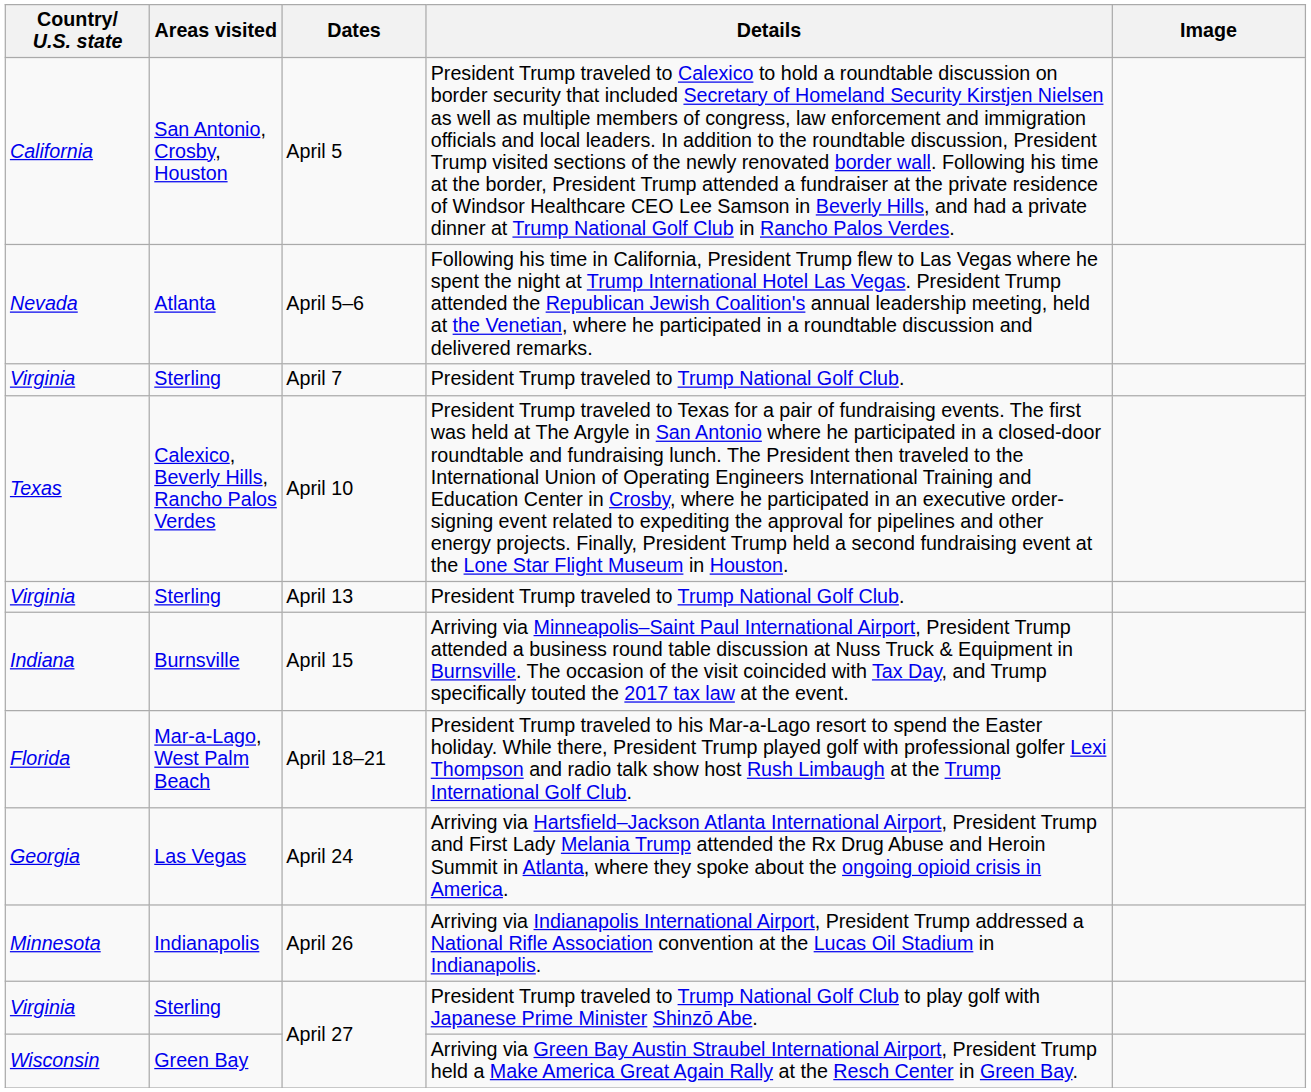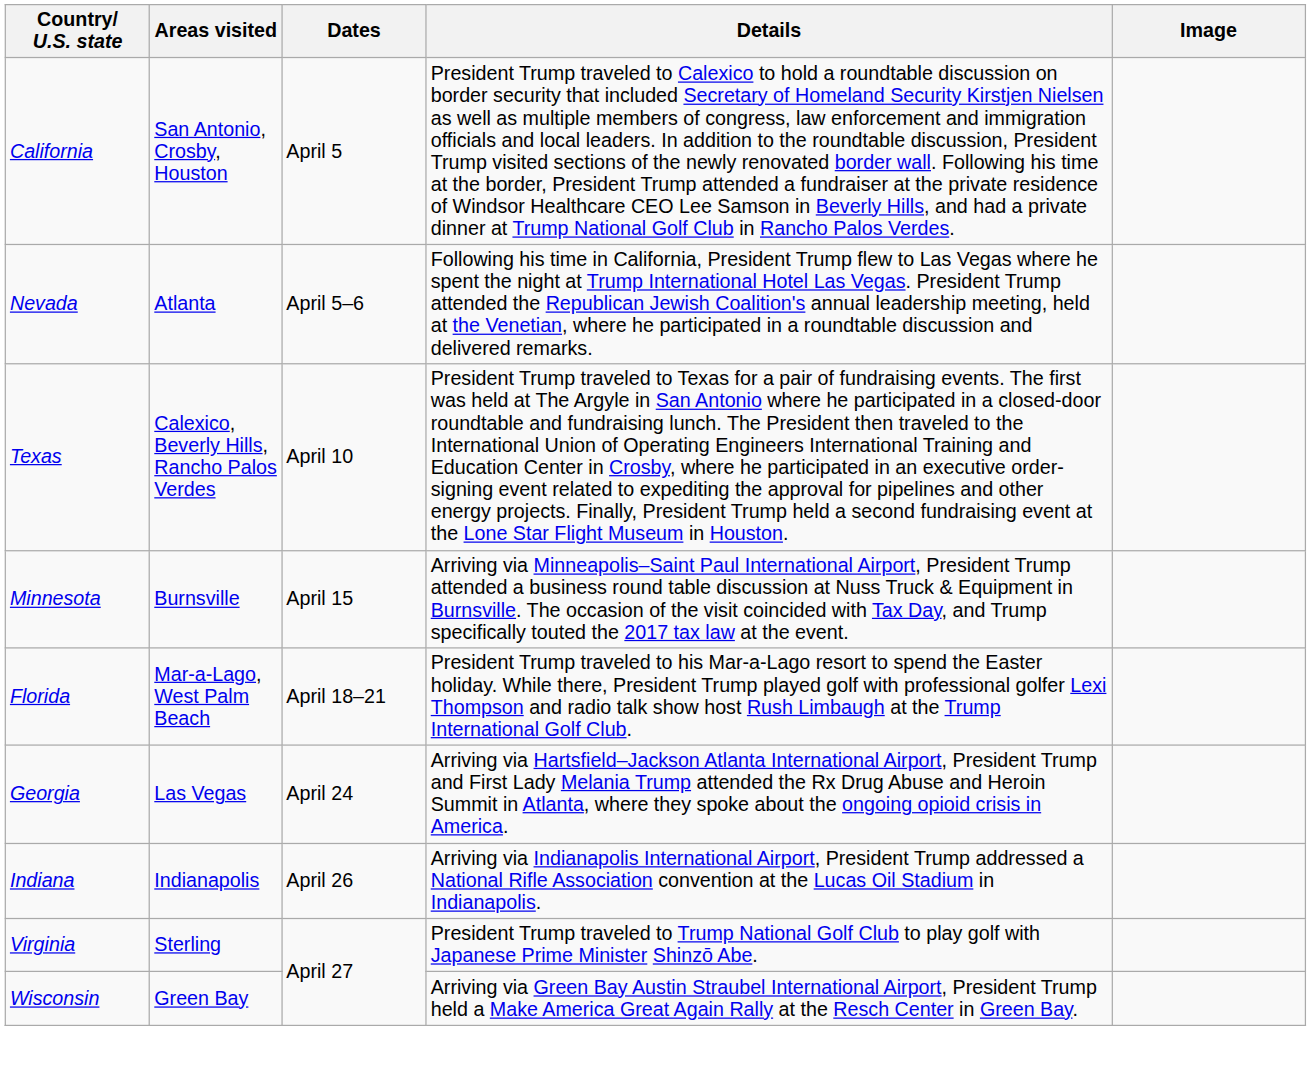- row: Virginia | Sterling | April 7 | President Trump traveled to Trump National Golf Club.
- row: Virginia | Sterling | April 13 | President Trump traveled to Trump National Golf Club.
April 15 | Country/ U.S. state: Indiana -> Minnesota
April 26 | Country/ U.S. state: Minnesota -> Indiana
